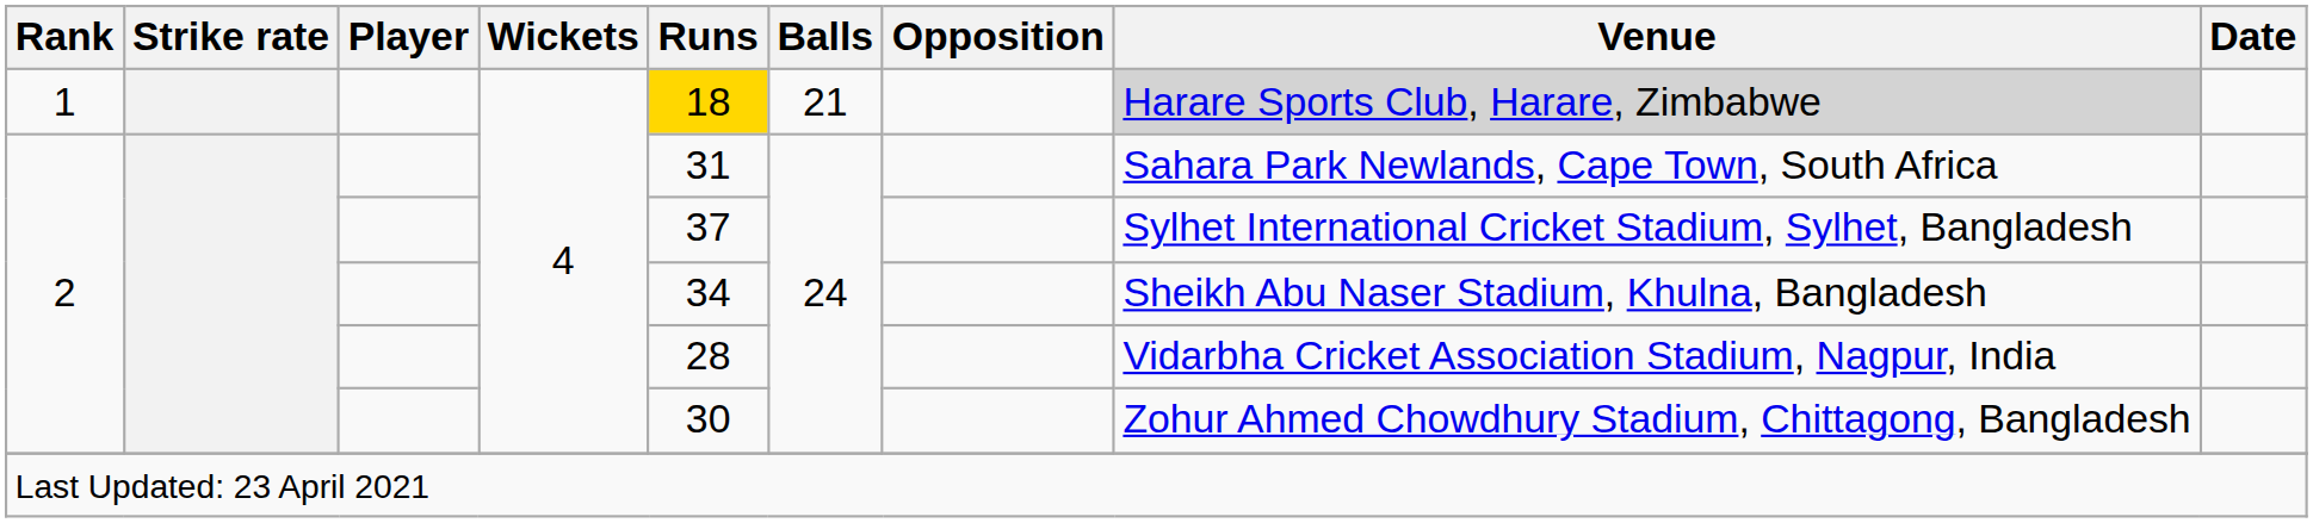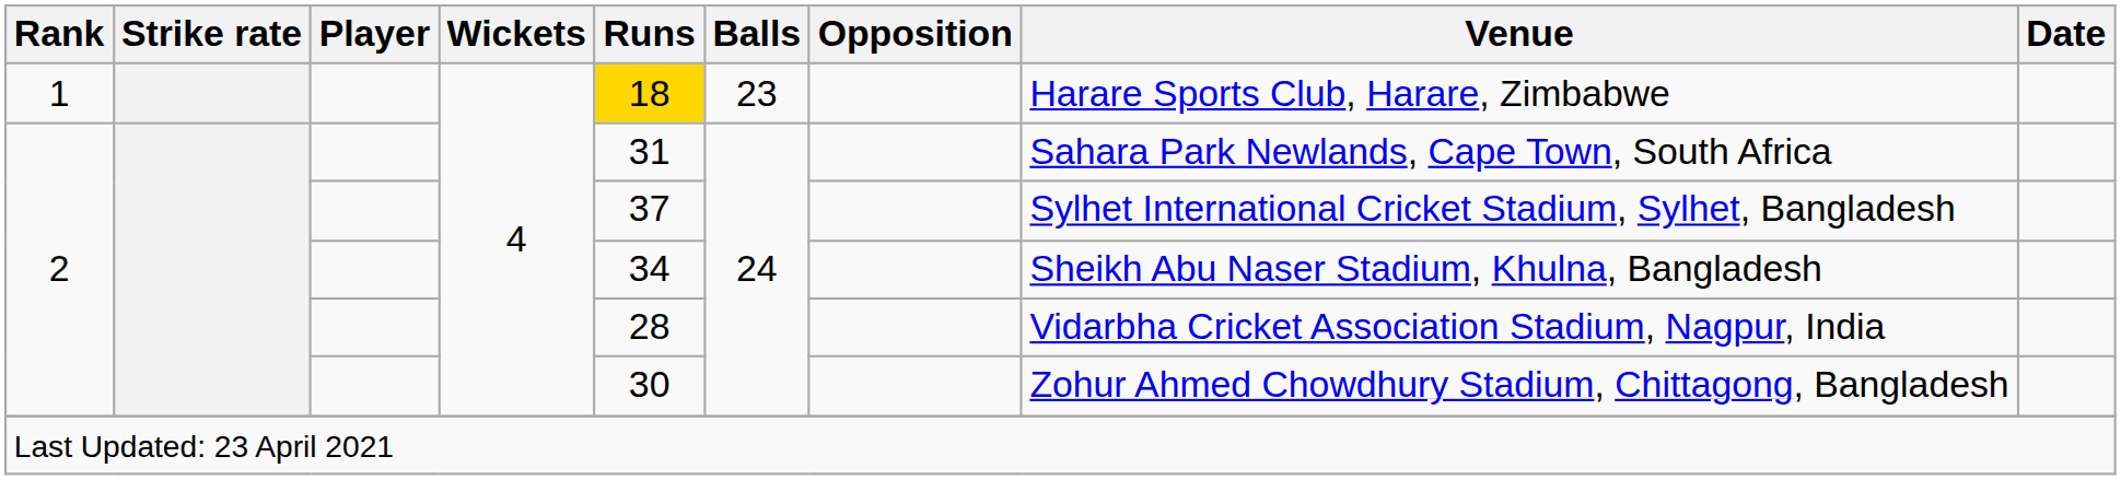1 | Balls: 21 -> 23
1 | Venue: lightgrey background -> no background
